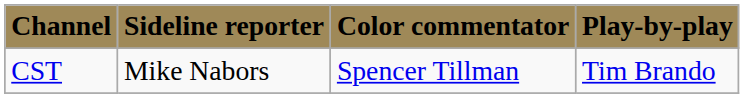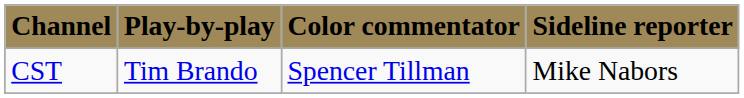columns swapped: Play-by-play <-> Sideline reporter
